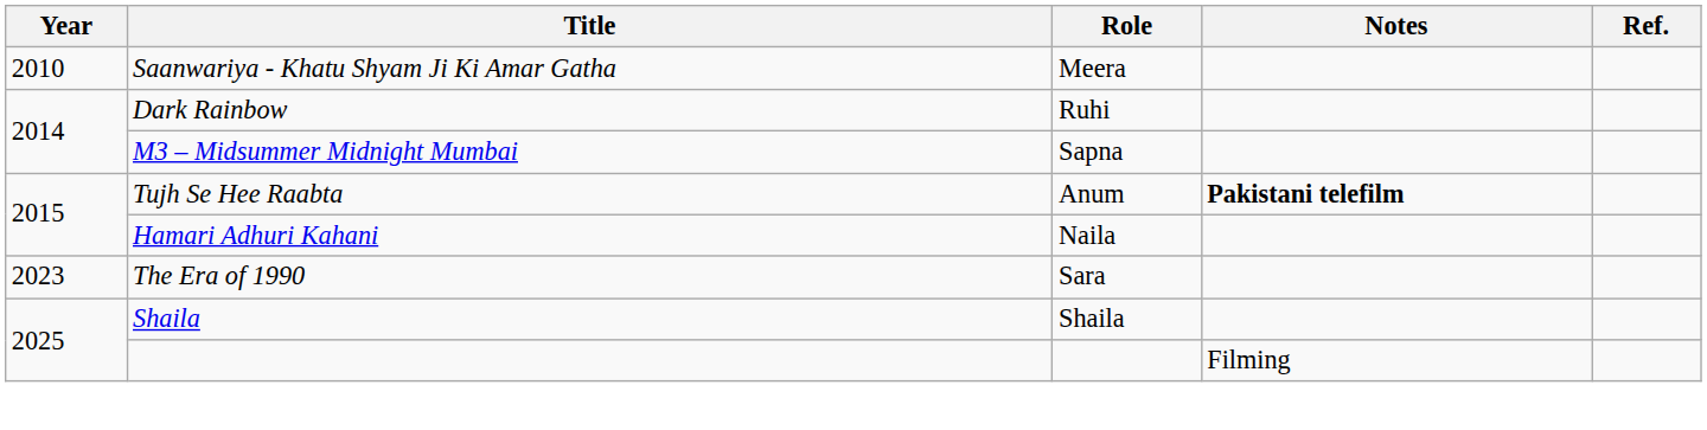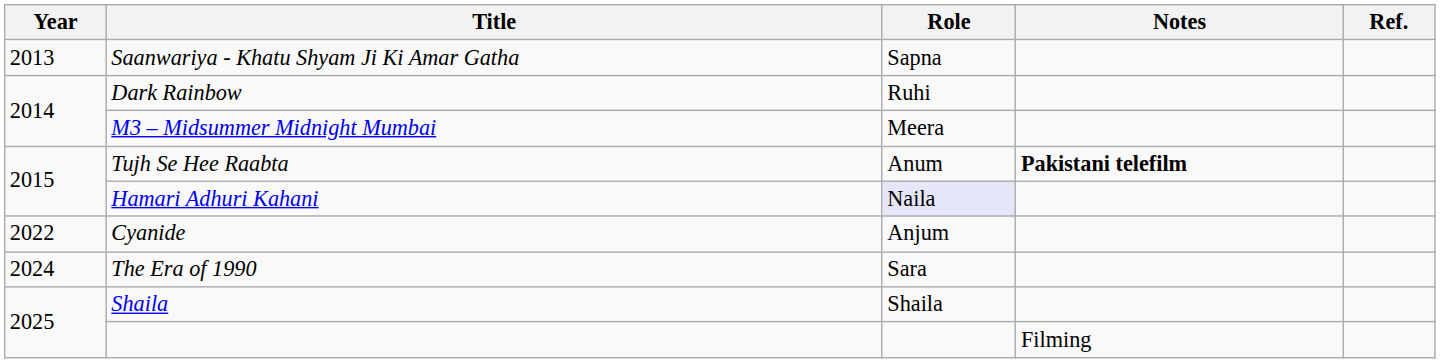Saanwariya - Khatu Shyam Ji Ki Amar Gatha | Year: 2010 -> 2013
Saanwariya - Khatu Shyam Ji Ki Amar Gatha | Role: Meera -> Sapna
M3 – Midsummer Midnight Mumbai | Role: Sapna -> Meera
Hamari Adhuri Kahani | Role: no background -> lavender background
+ row: 2022 | Cyanide | Anjum
The Era of 1990 | Year: 2023 -> 2024
